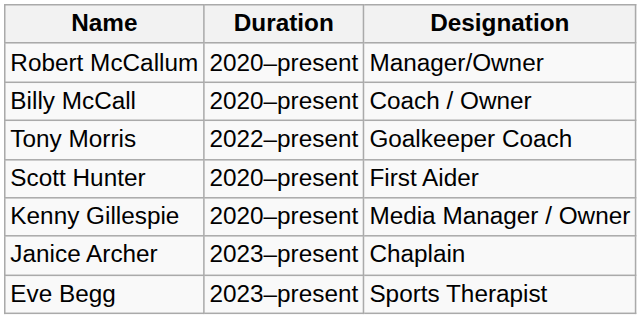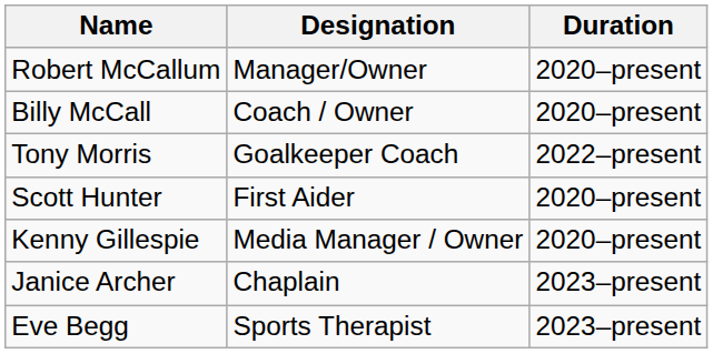columns swapped: Designation <-> Duration
